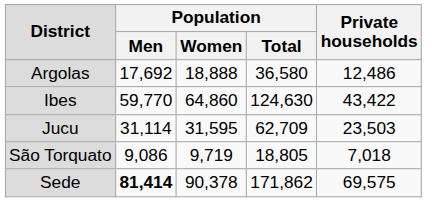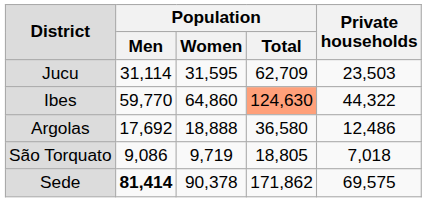rows swapped: Argolas <-> Jucu
Ibes | Population / Total: no background -> lightsalmon background
Ibes | Private households: 43,422 -> 44,322
